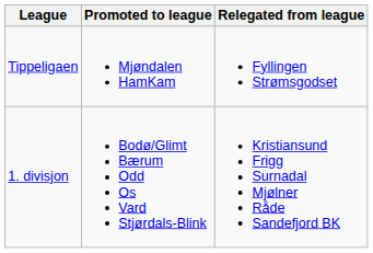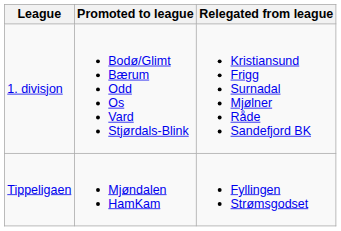rows swapped: Tippeligaen <-> 1. divisjon
